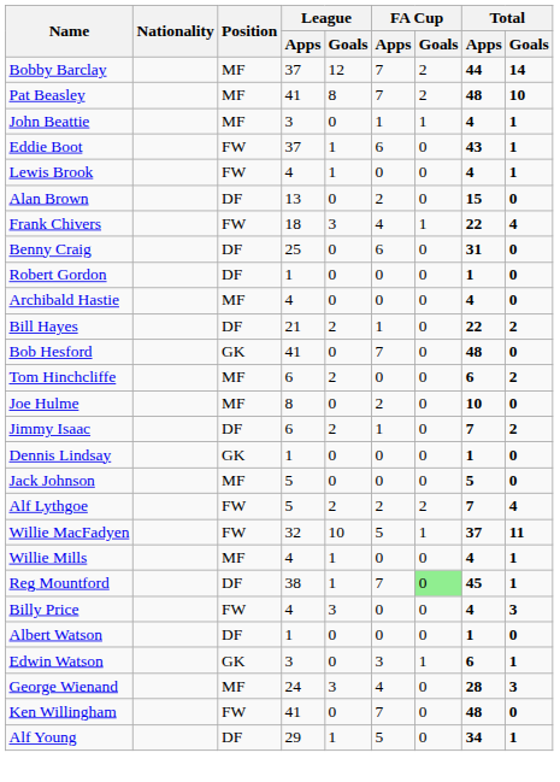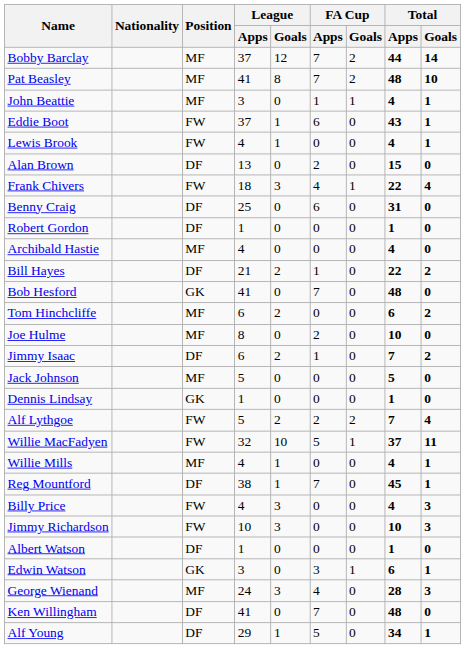rows swapped: Jack Johnson <-> Dennis Lindsay
Reg Mountford | FA Cup / Goals: lightgreen background -> no background
+ row: Jimmy Richardson | FW | 10 | 3 | 0 | 0 | 10 | 3
Ken Willingham | Position: FW -> DF
